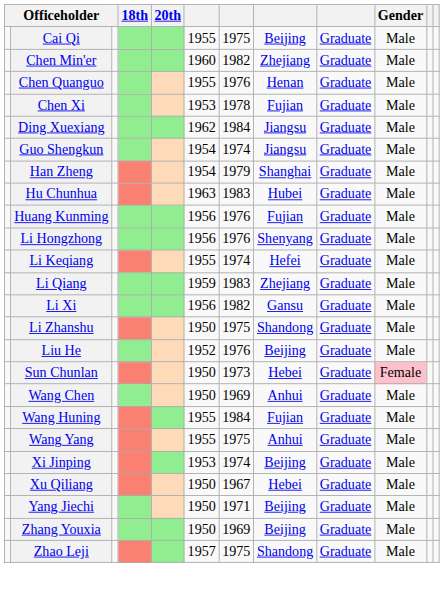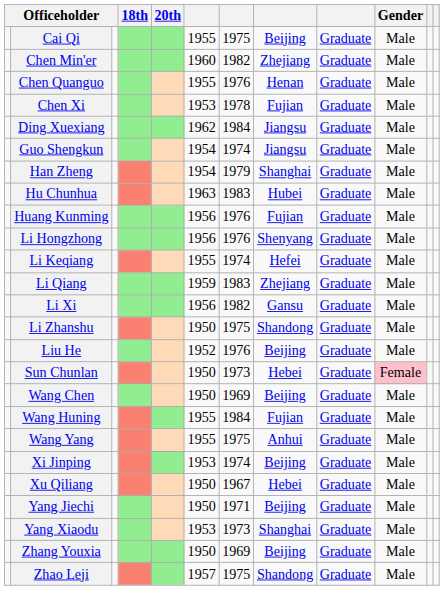Wang Chen | column 8: Anhui -> Beijing
+ row: Yang Xiaodu | 1953 | 1973 | Shanghai | Graduate | Male
